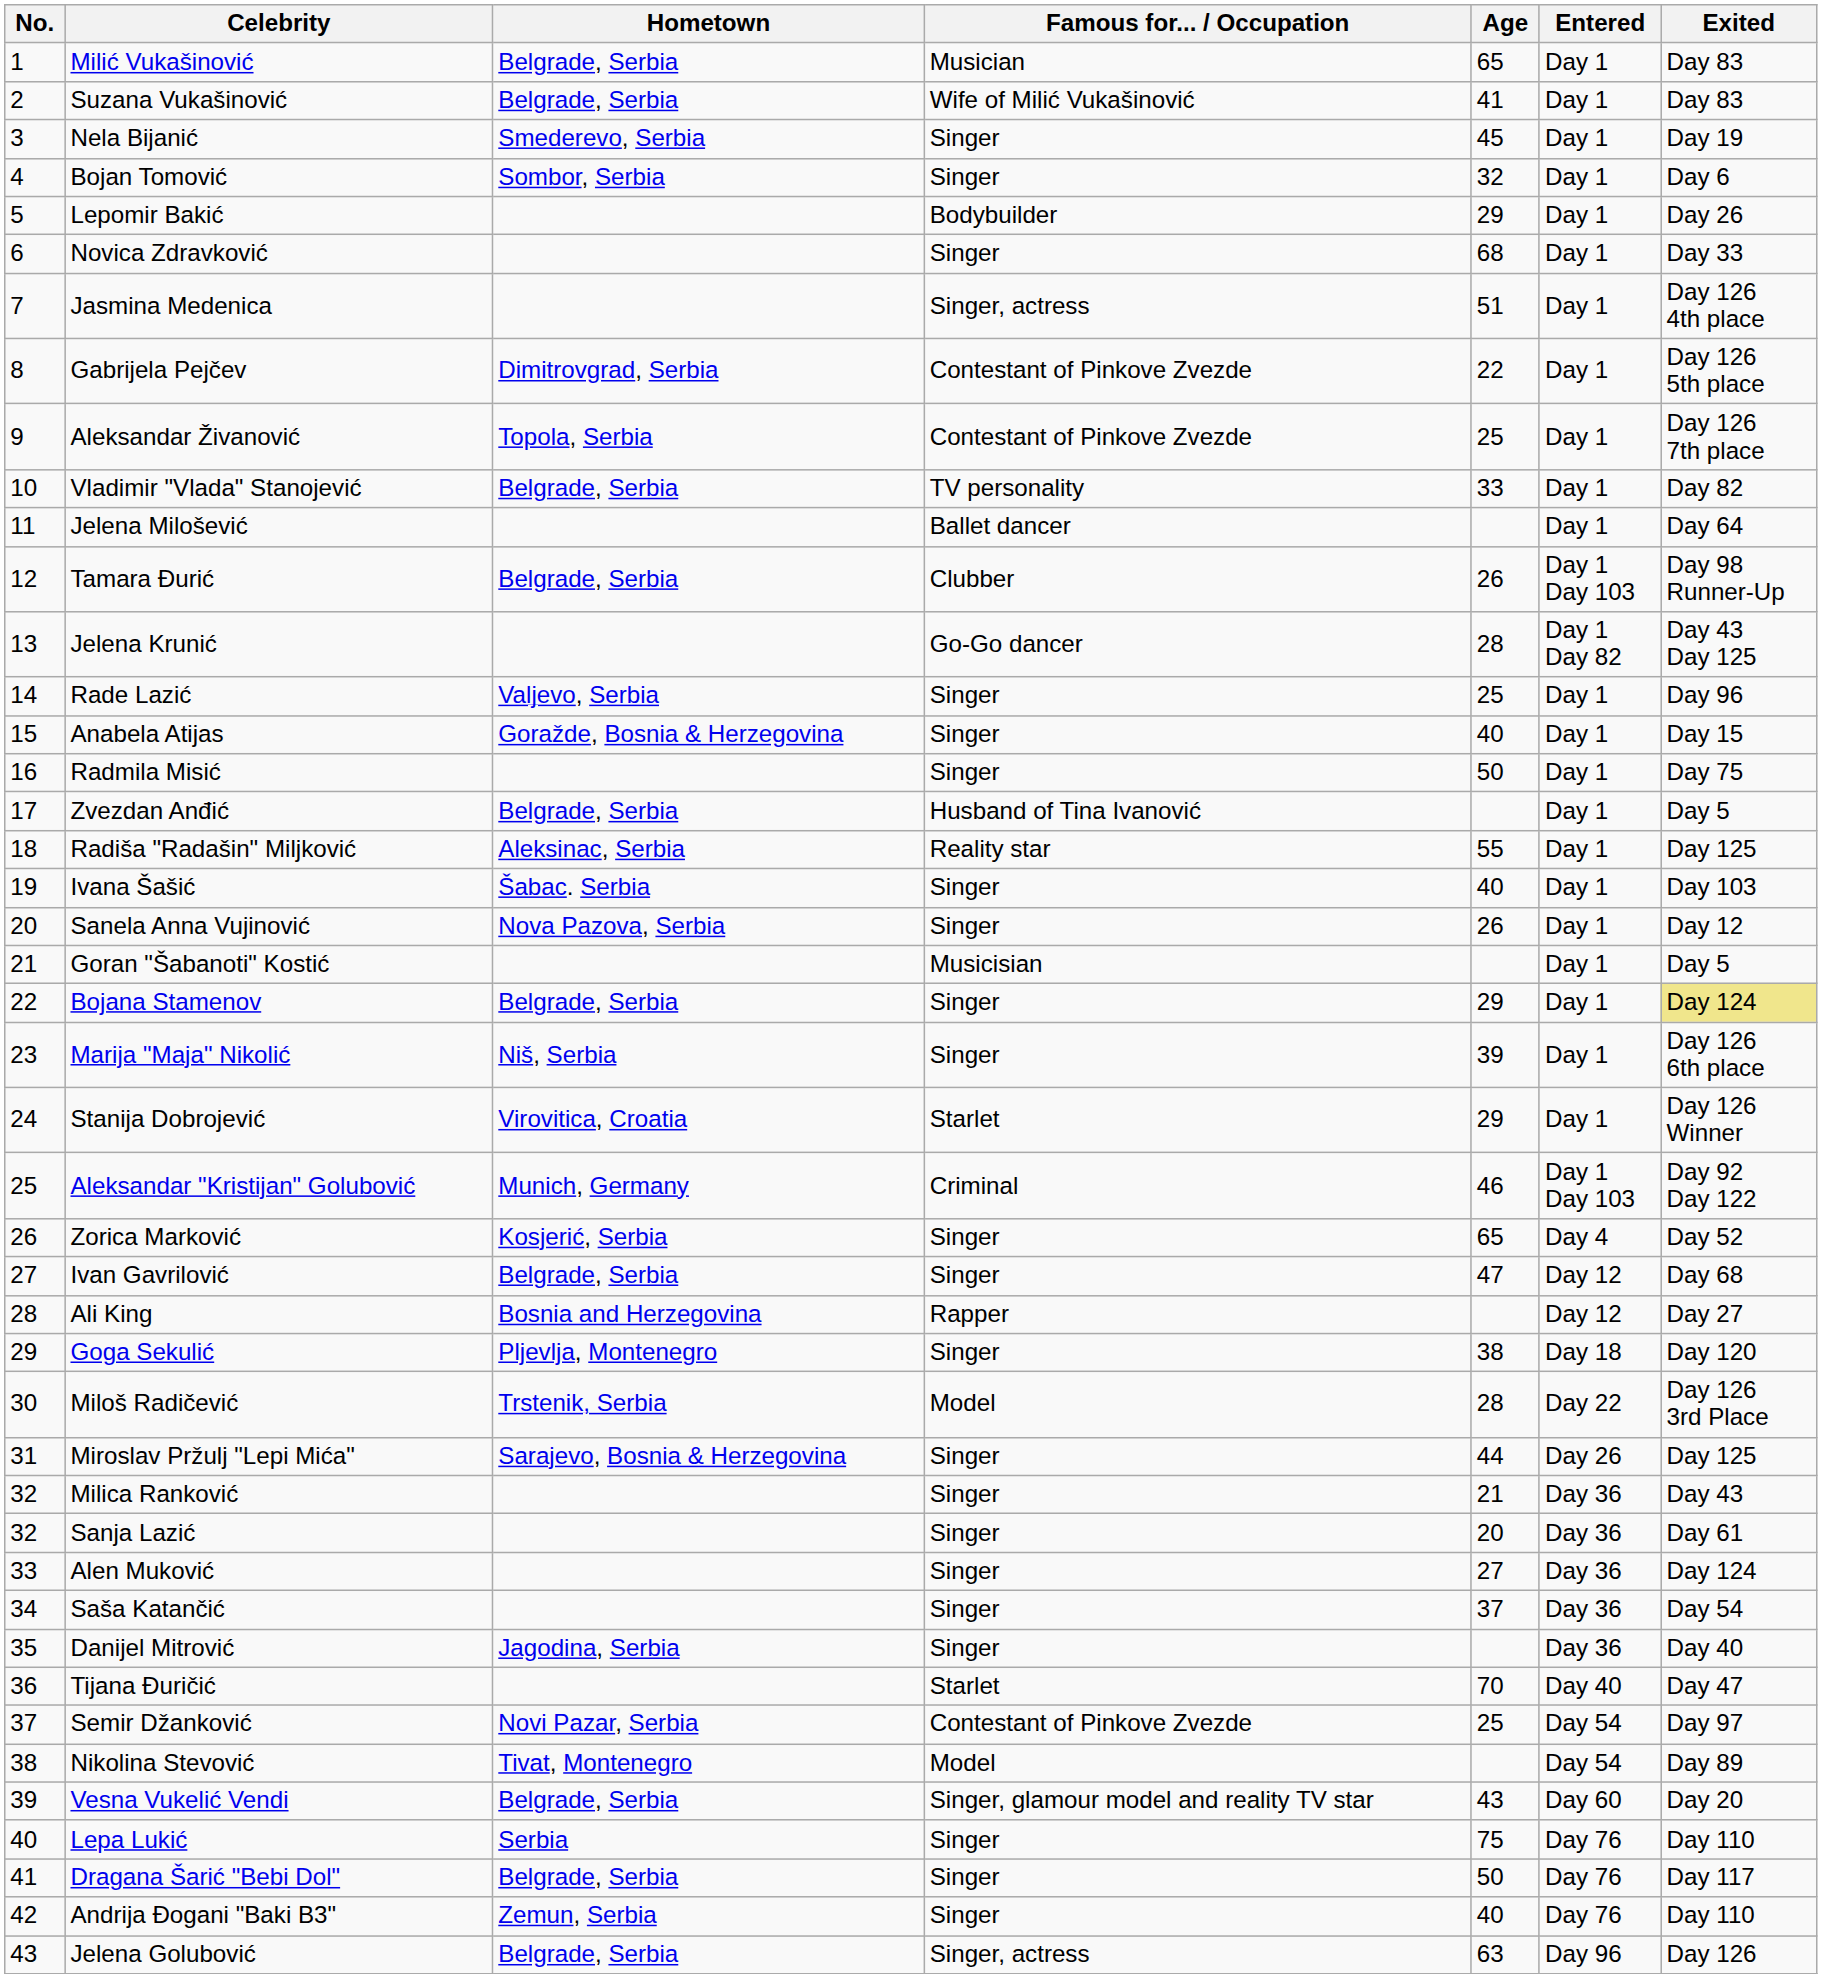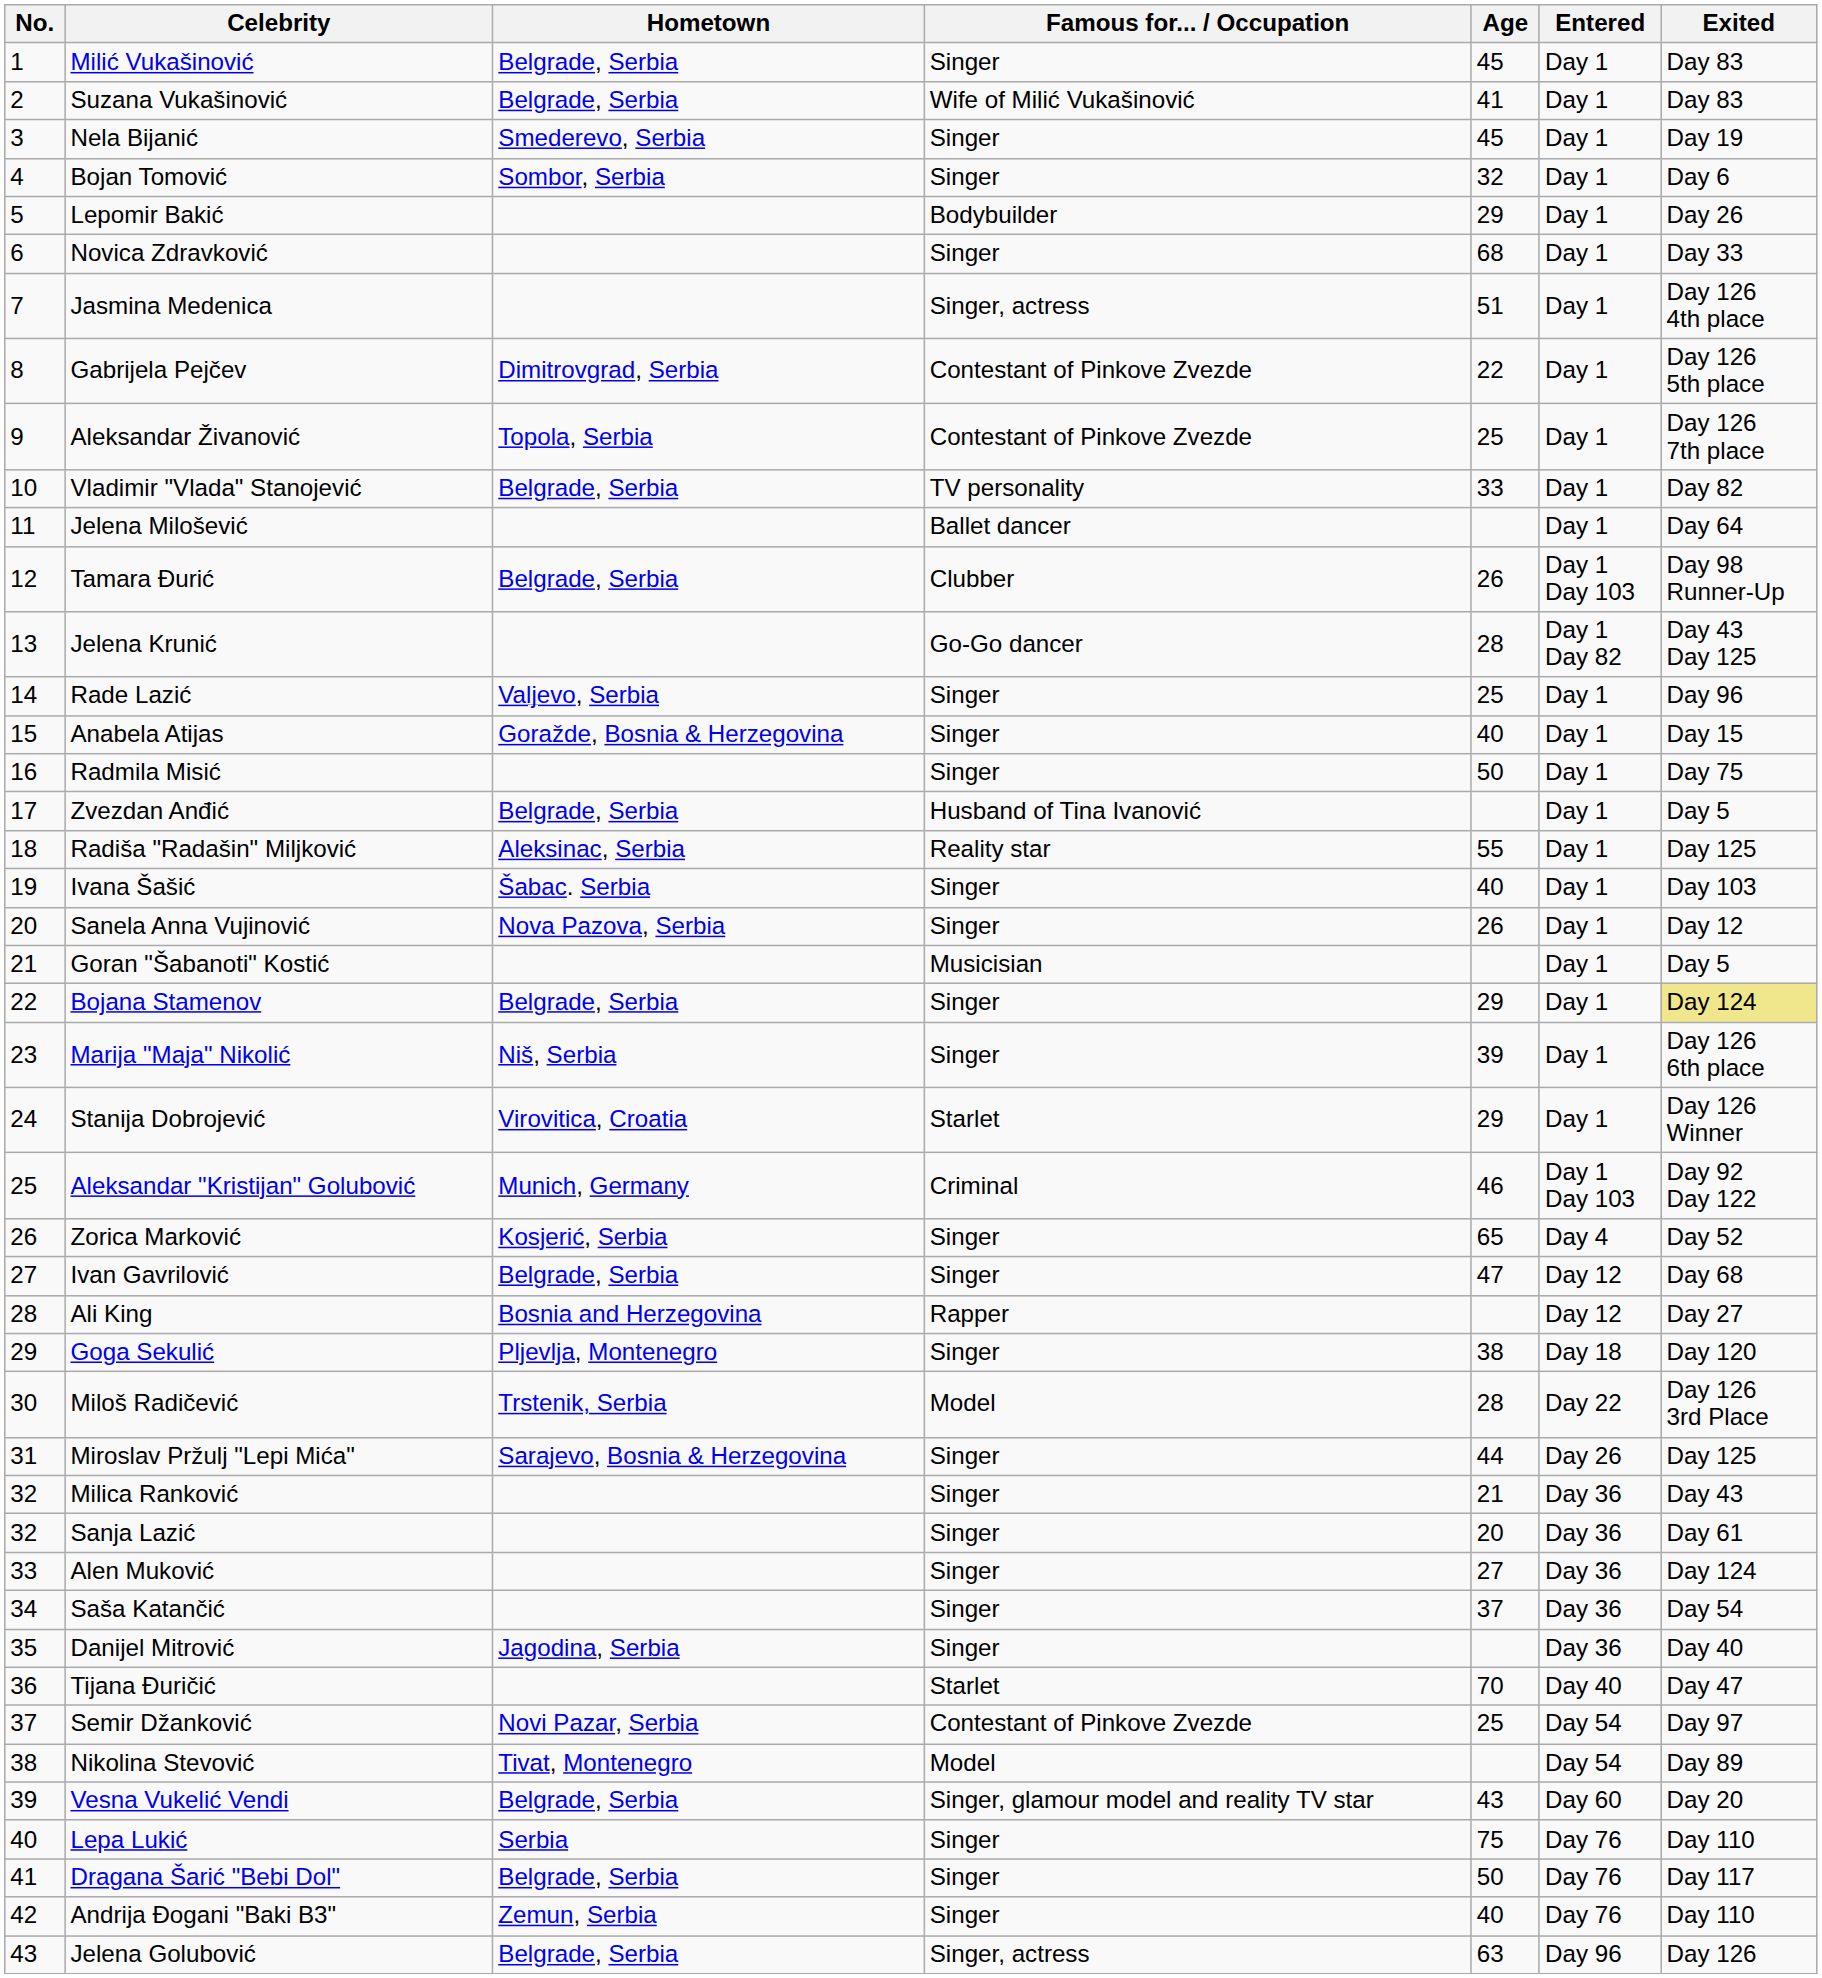Milić Vukašinović | Famous for... / Occupation: Musician -> Singer
Milić Vukašinović | Age: 65 -> 45
